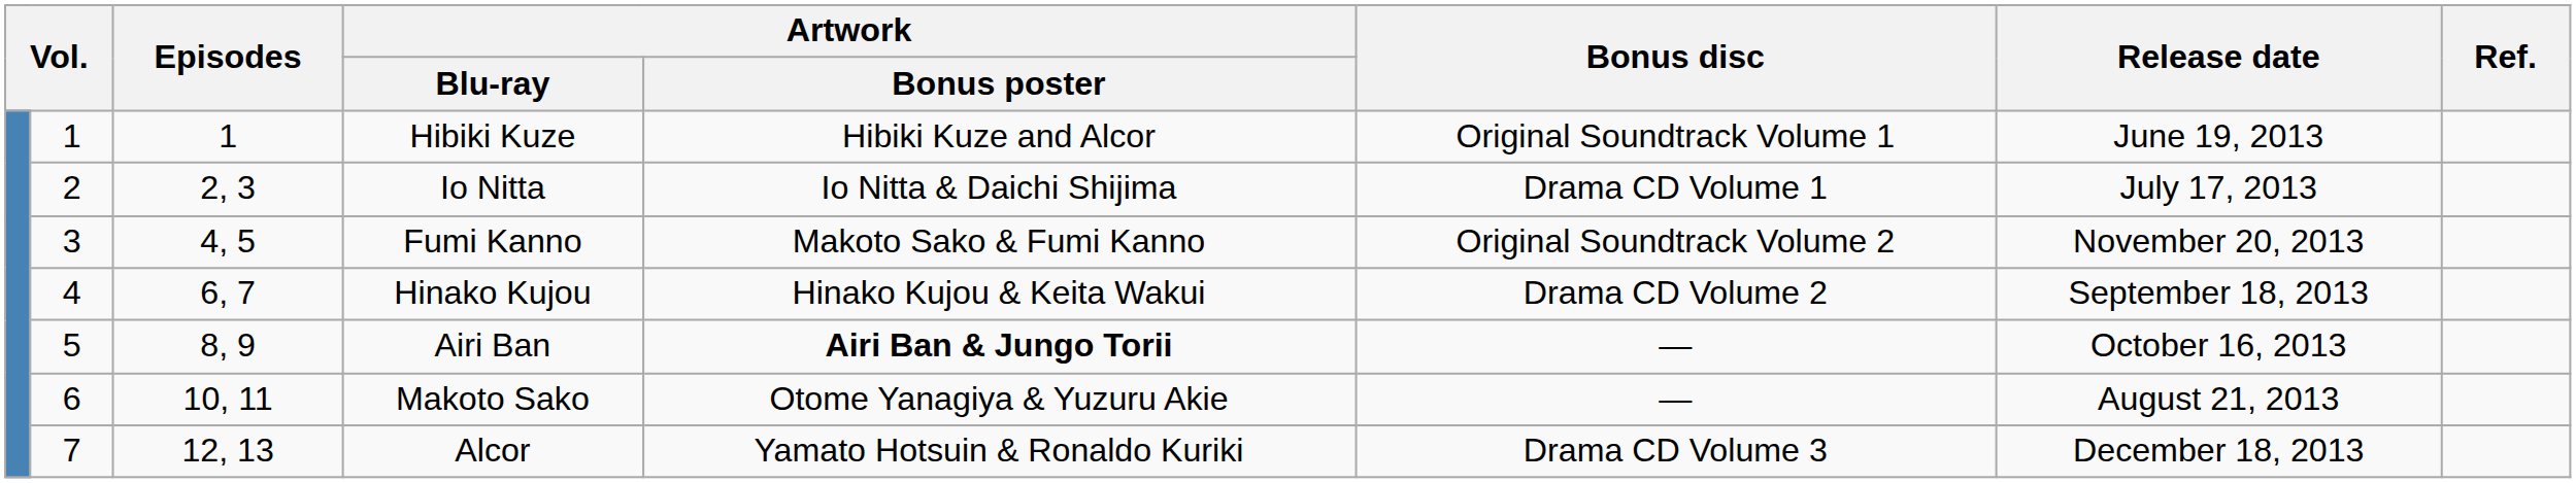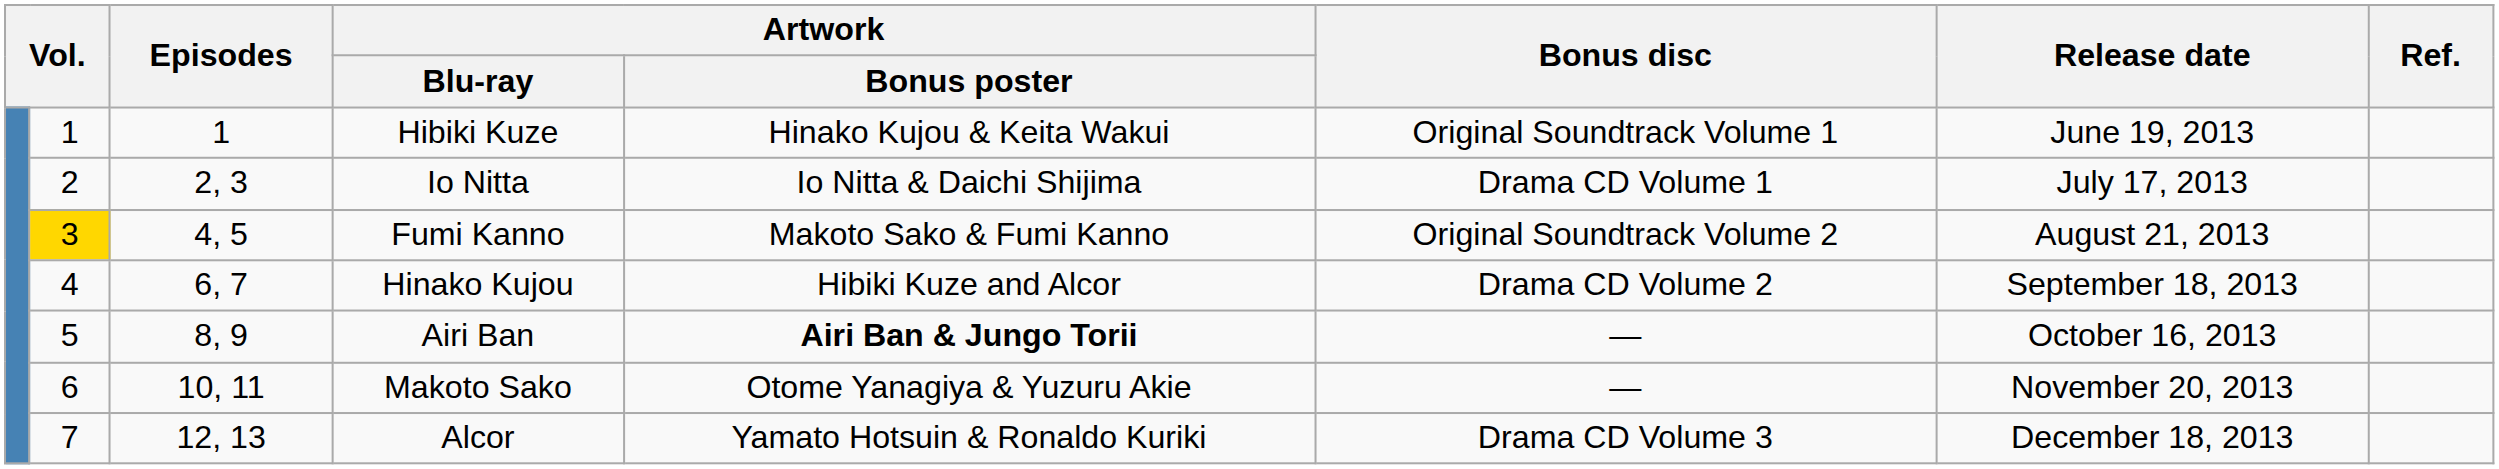Hibiki Kuze | Artwork / Bonus poster: Hibiki Kuze and Alcor -> Hinako Kujou & Keita Wakui
Fumi Kanno | column 2: no background -> gold background
Fumi Kanno | Release date: November 20, 2013 -> August 21, 2013
Hinako Kujou | Artwork / Bonus poster: Hinako Kujou & Keita Wakui -> Hibiki Kuze and Alcor
Makoto Sako | Release date: August 21, 2013 -> November 20, 2013
